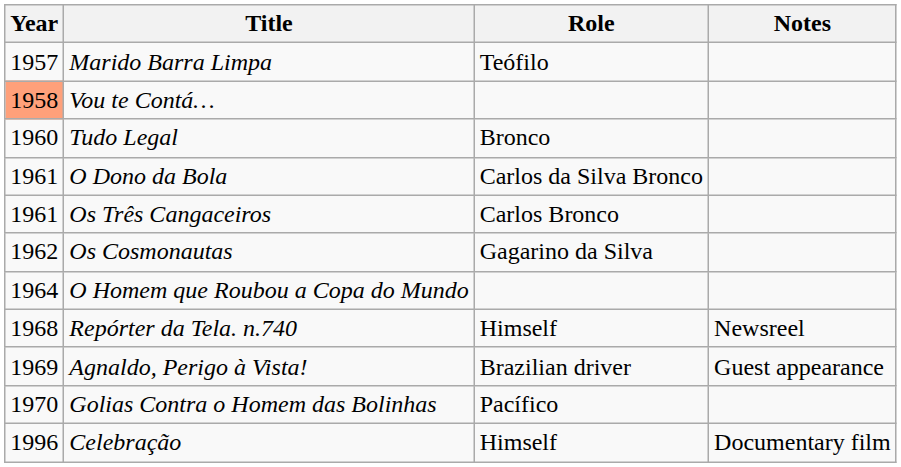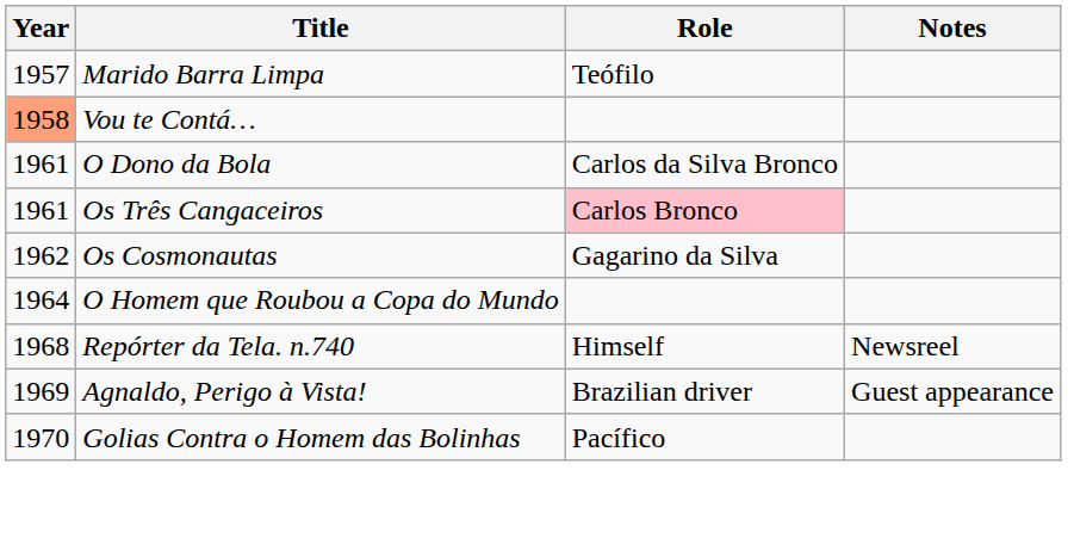- row: 1960 | Tudo Legal | Bronco
Os Três Cangaceiros | Role: no background -> pink background
- row: 1996 | Celebração | Himself | Documentary film
